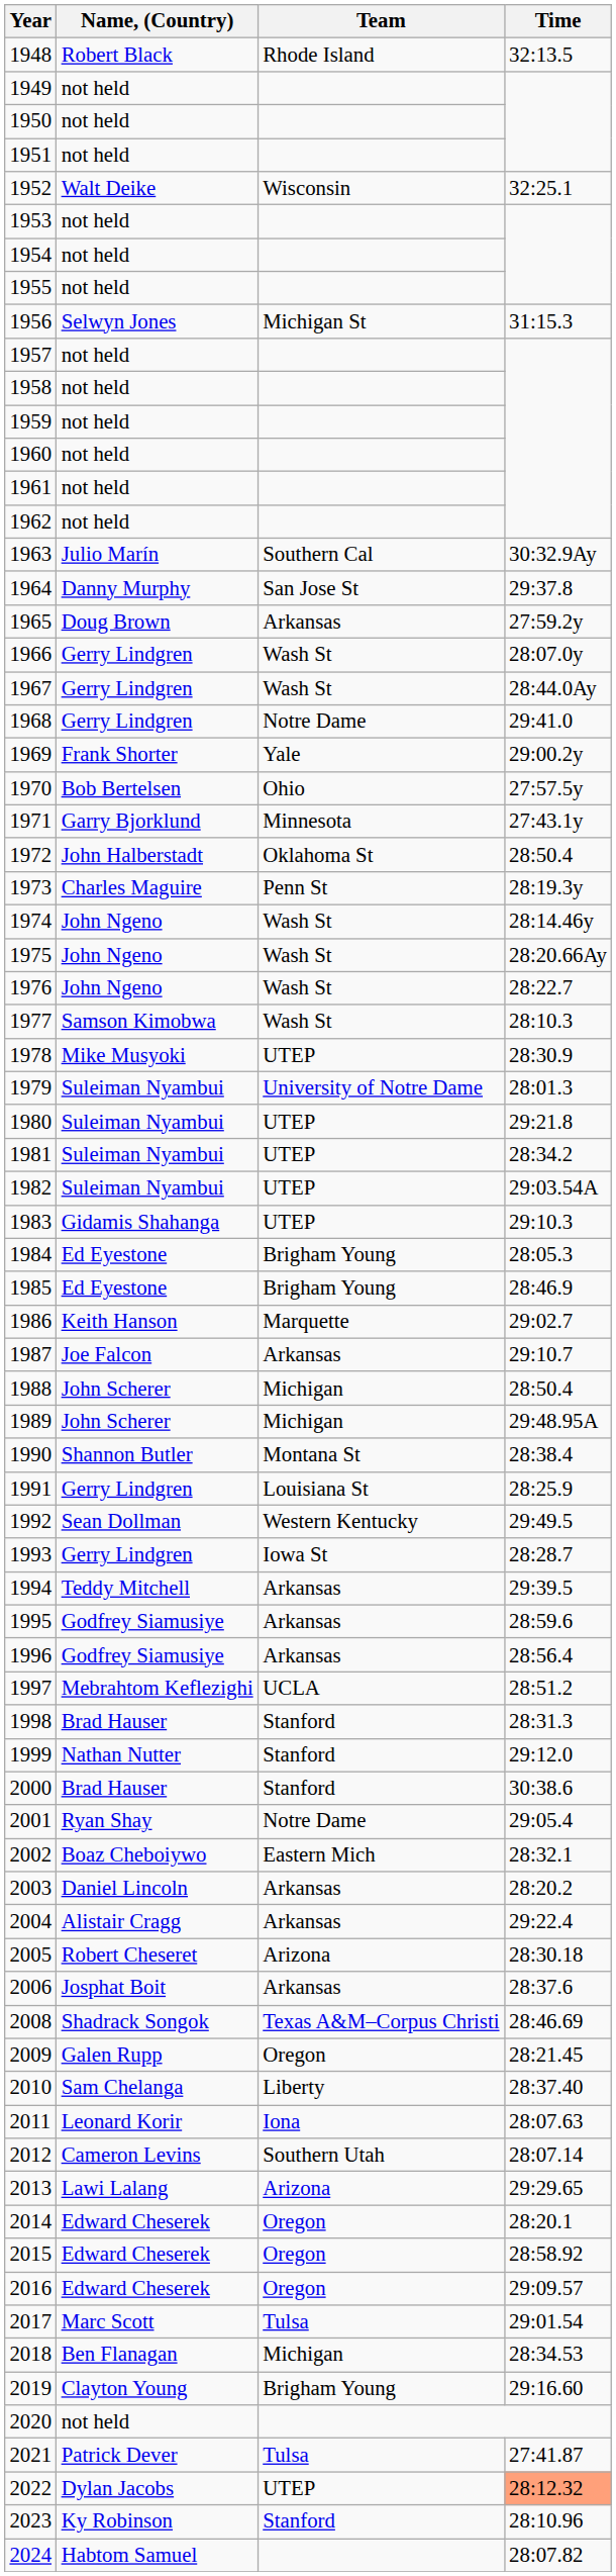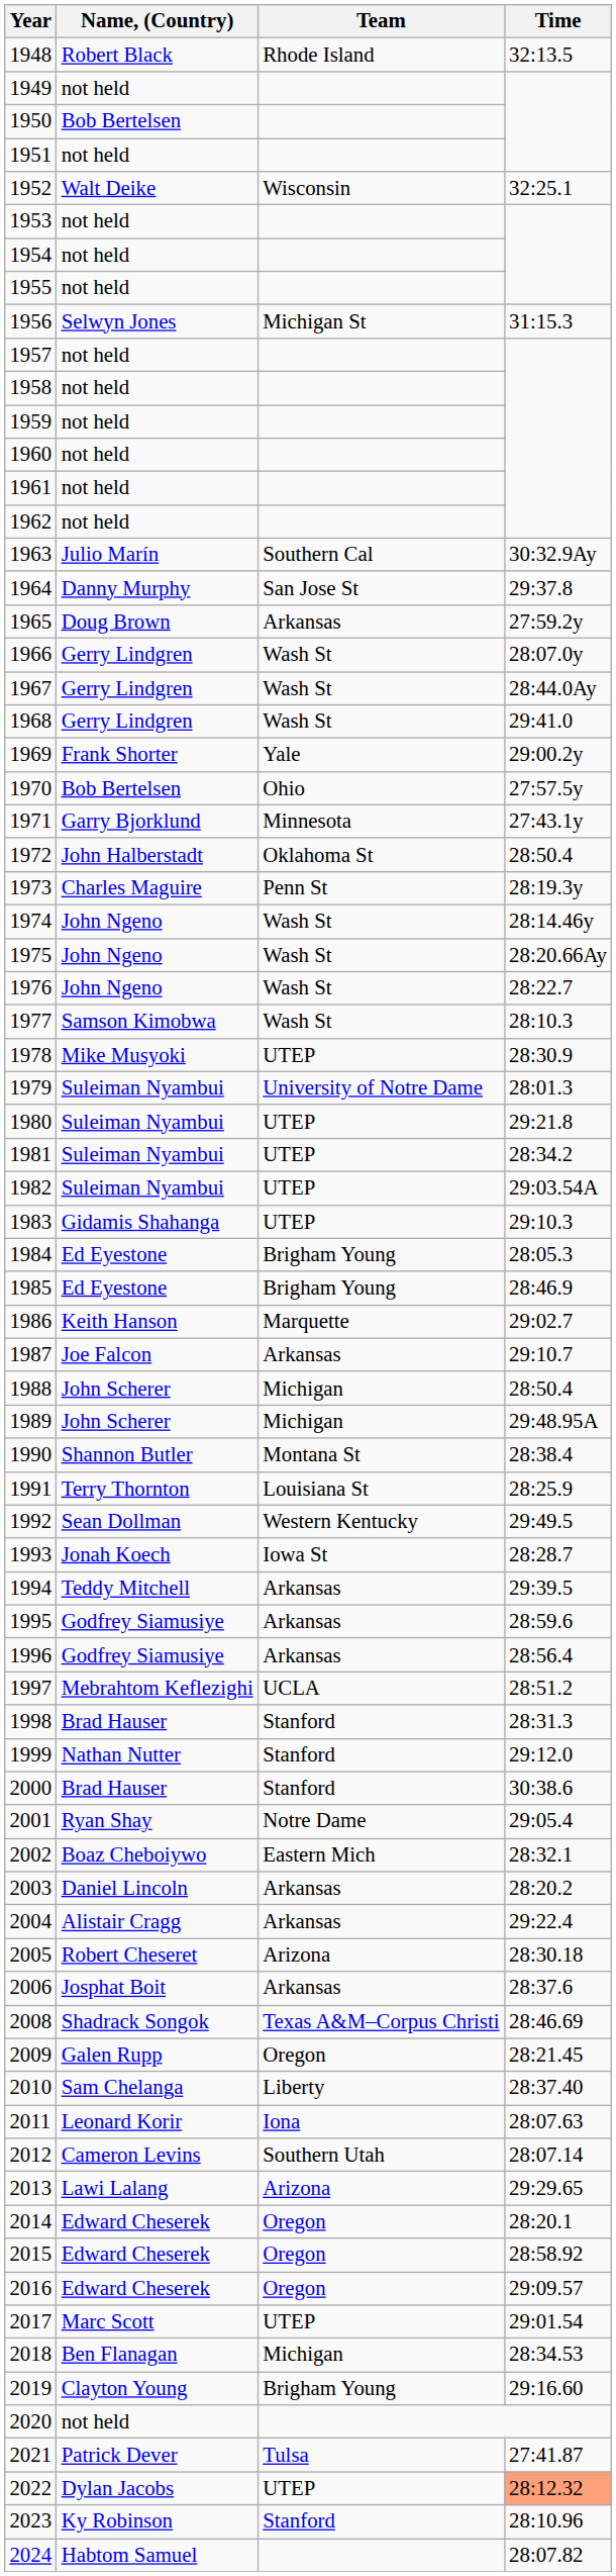1950 | Name, (Country): not held -> Bob Bertelsen
1968 | Team: Notre Dame -> Wash St
1991 | Name, (Country): Gerry Lindgren -> Terry Thornton
1993 | Name, (Country): Gerry Lindgren -> Jonah Koech
2017 | Team: Tulsa -> UTEP
